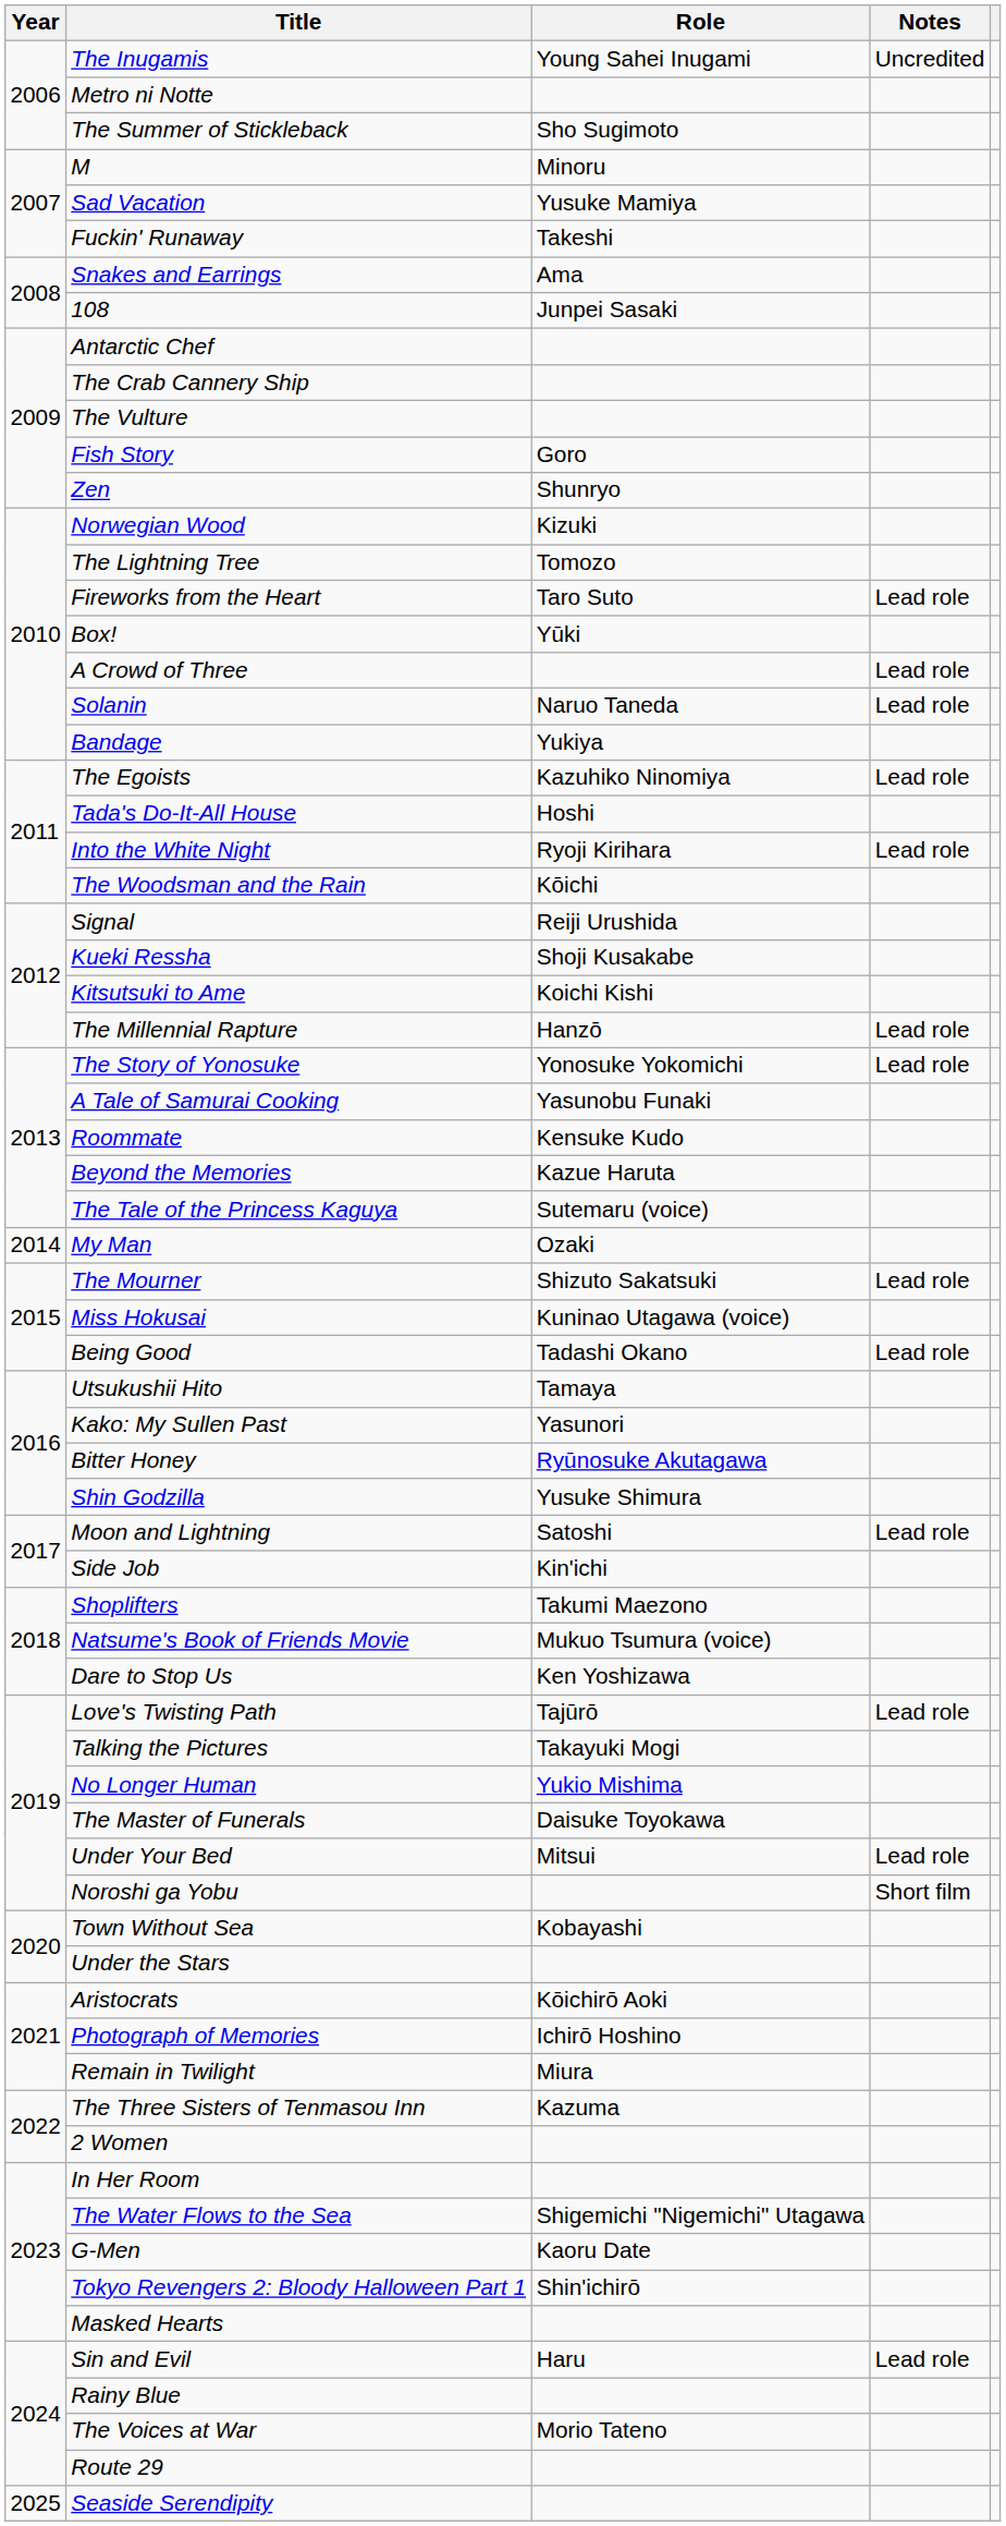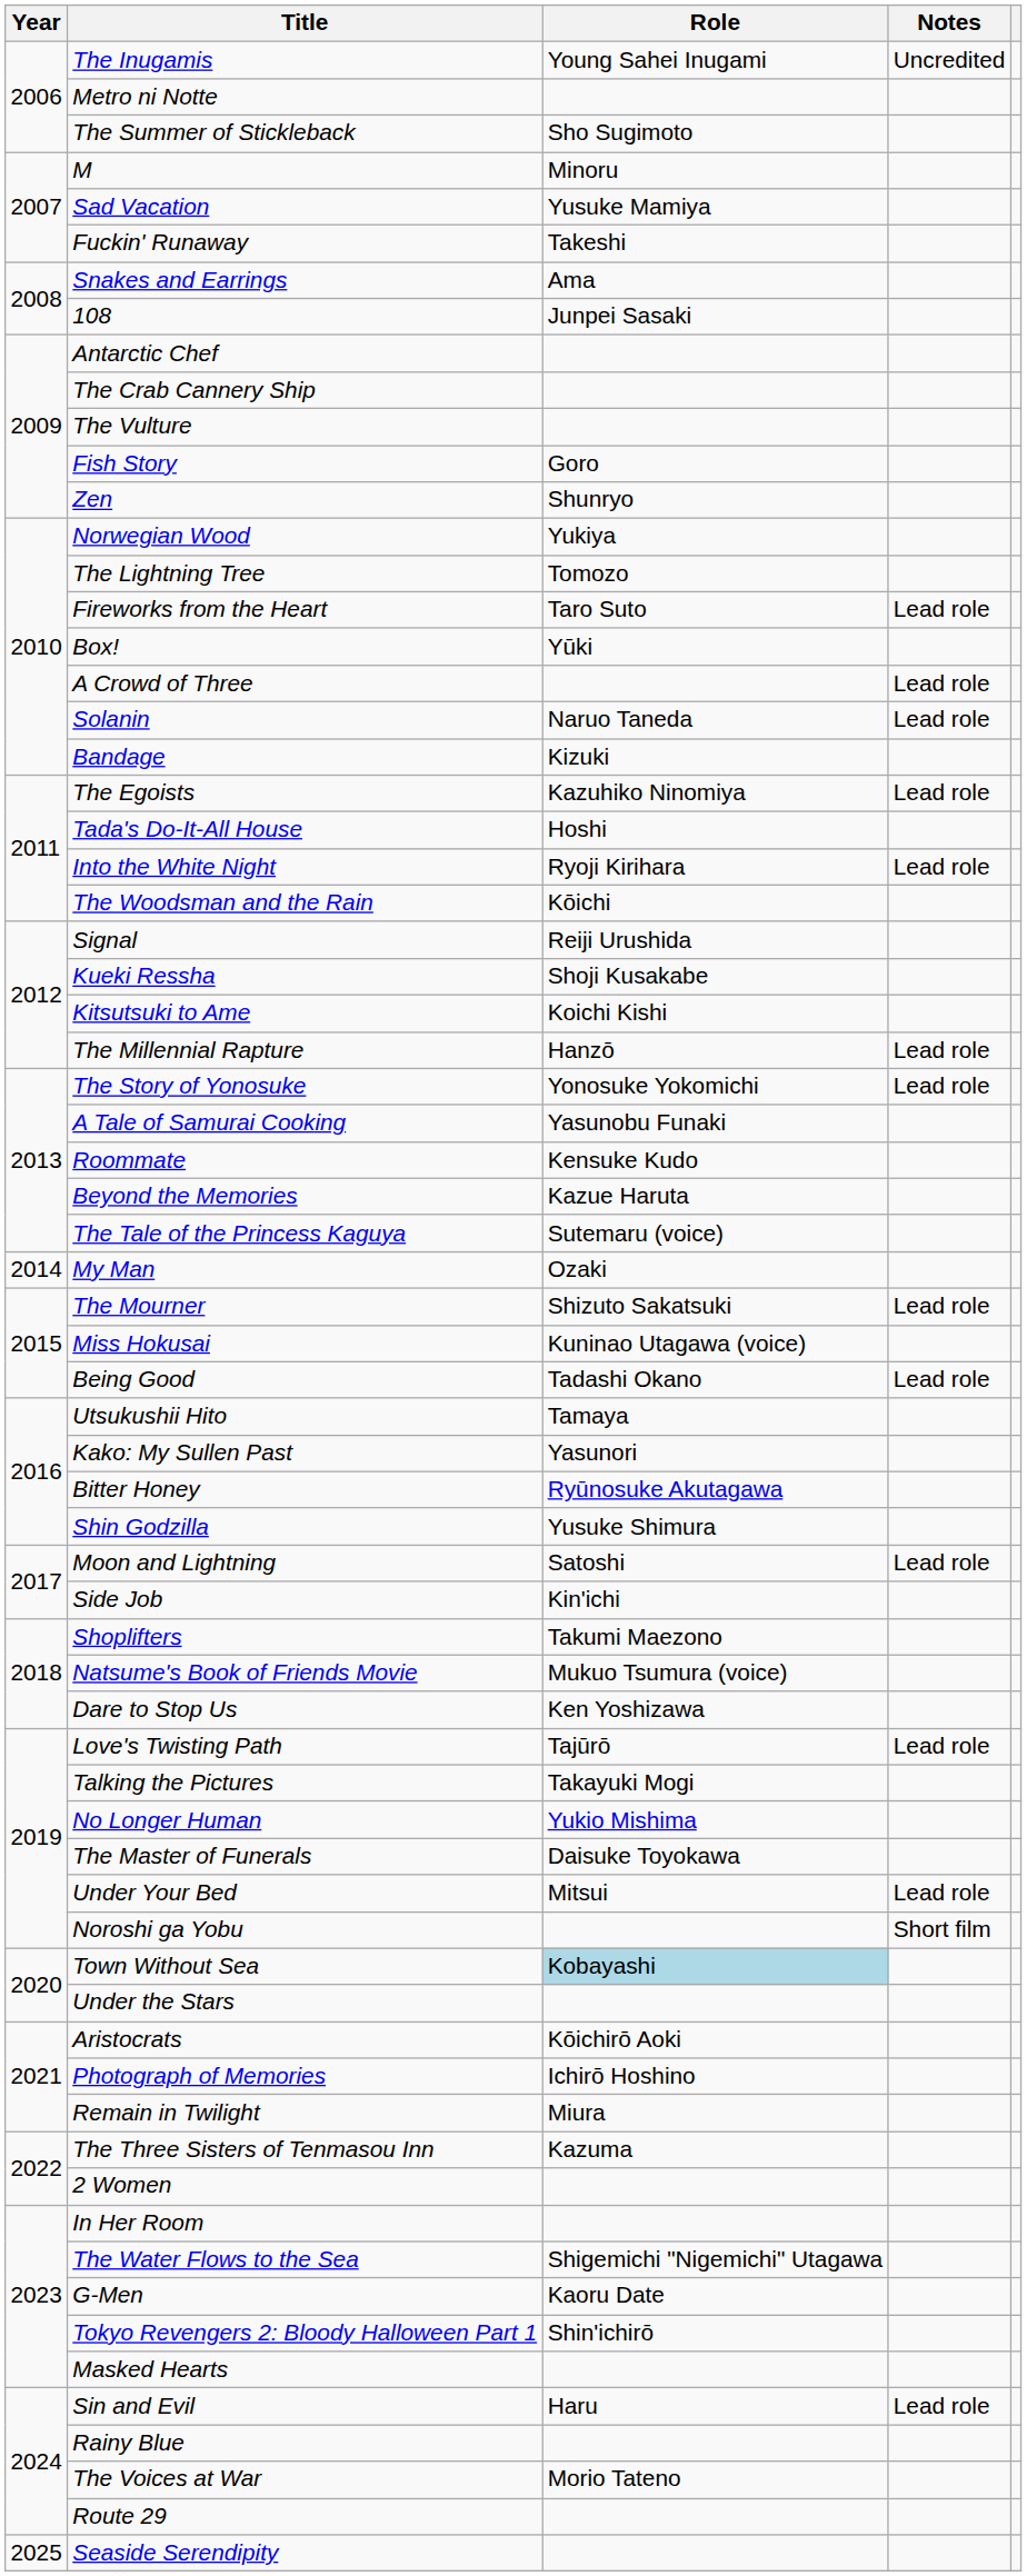Norwegian Wood | Role: Kizuki -> Yukiya
Bandage | Role: Yukiya -> Kizuki
Town Without Sea | Role: no background -> lightblue background
